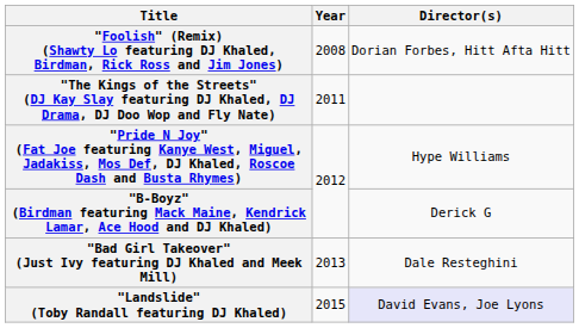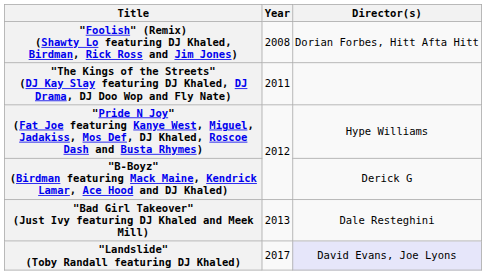"Landslide" (Toby Randall featuring DJ Khaled) | Year: 2015 -> 2017
